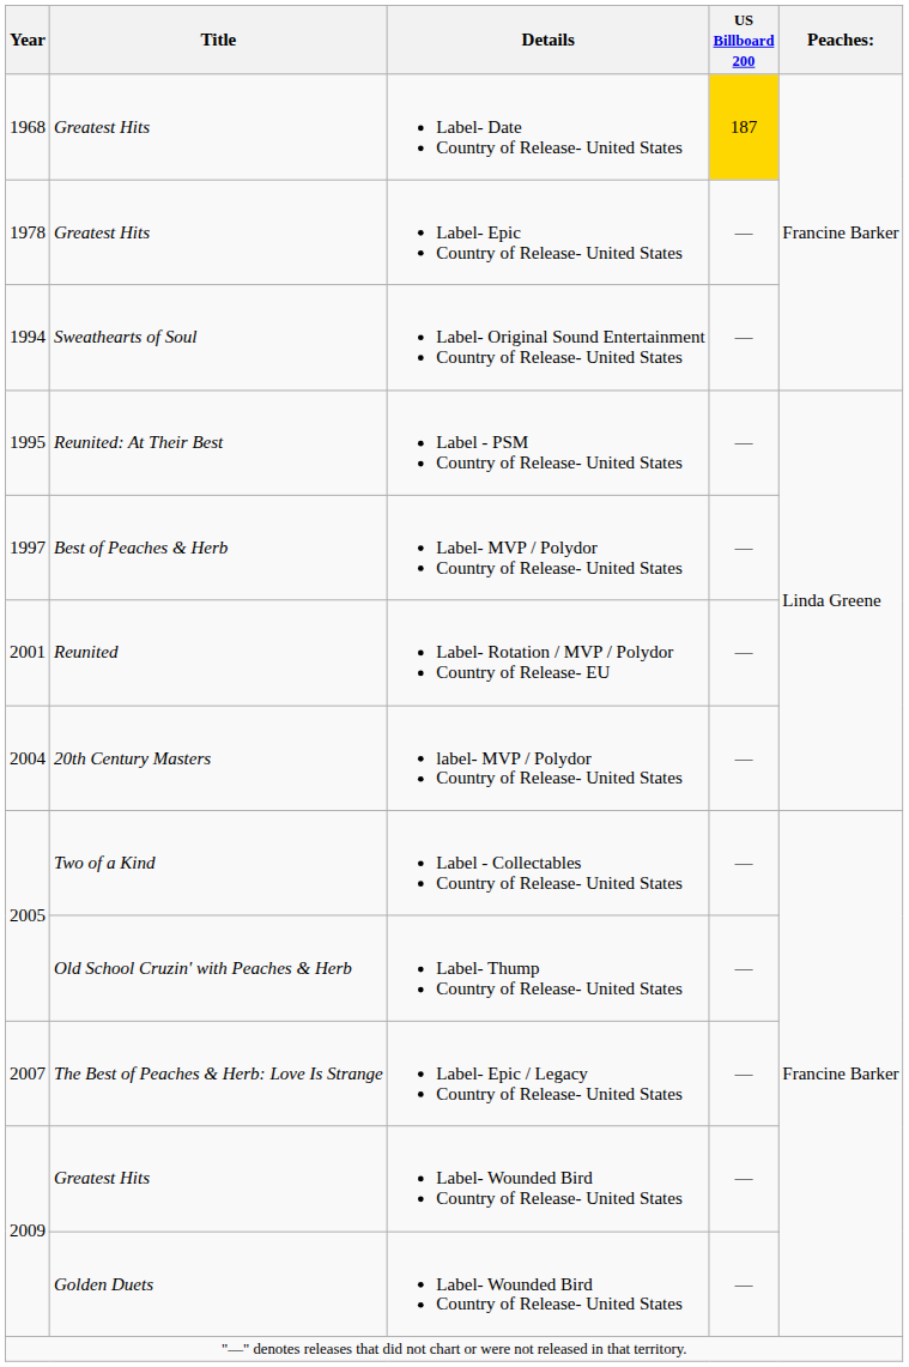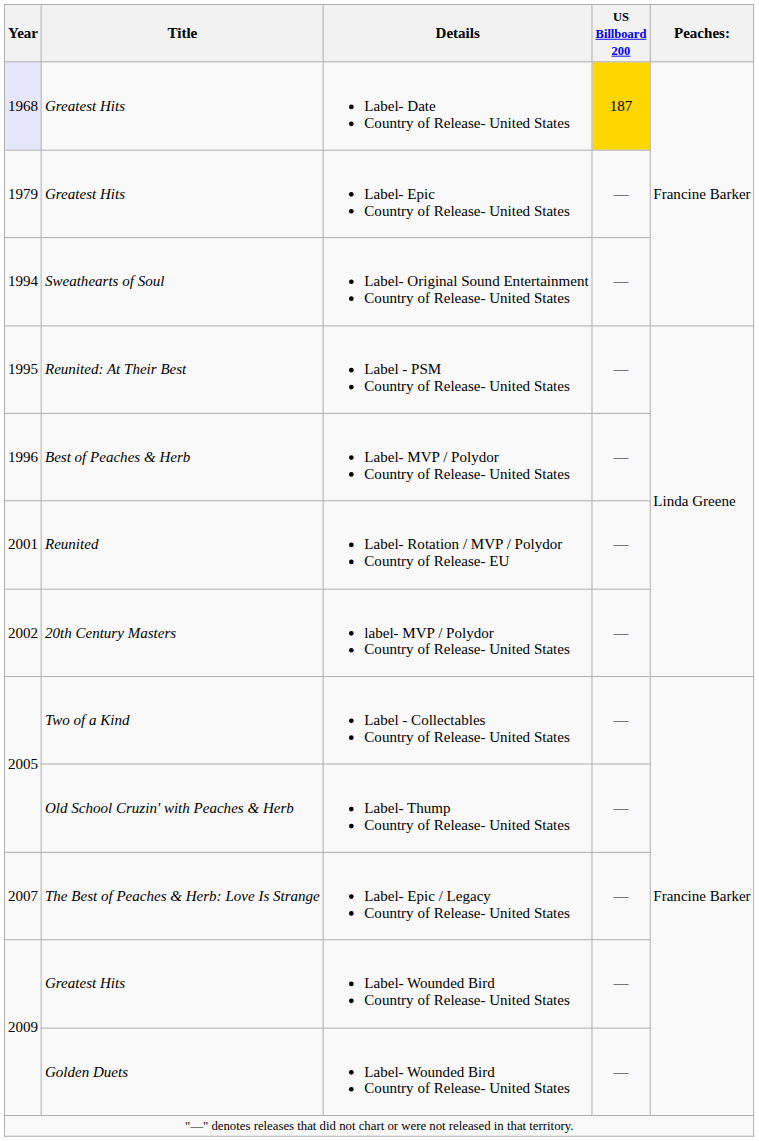Label- Date Country of Release- United States | Year: no background -> lavender background
Label- Epic Country of Release- United States | Year: 1978 -> 1979
Label- MVP / Polydor Country of Release- United States | Year: 1997 -> 1996
label- MVP / Polydor Country of Release- United States | Year: 2004 -> 2002
